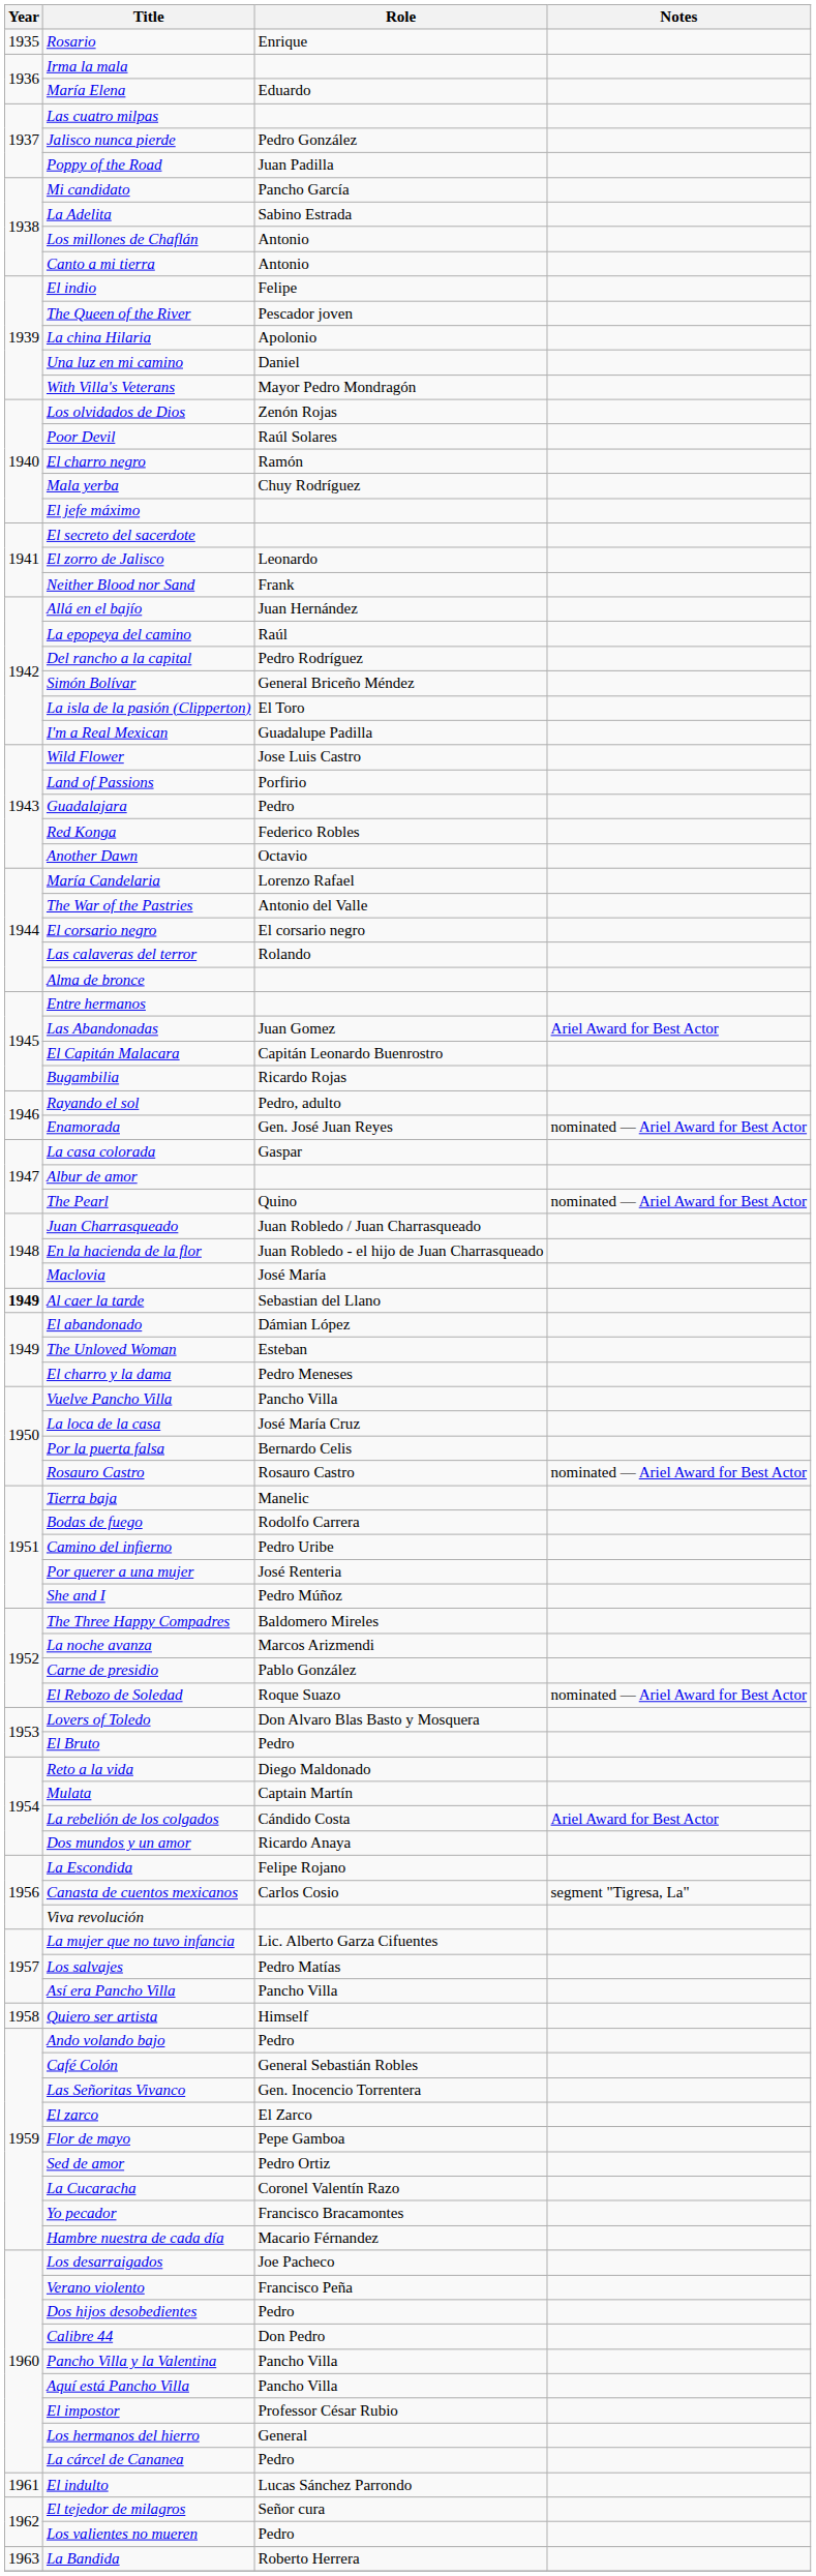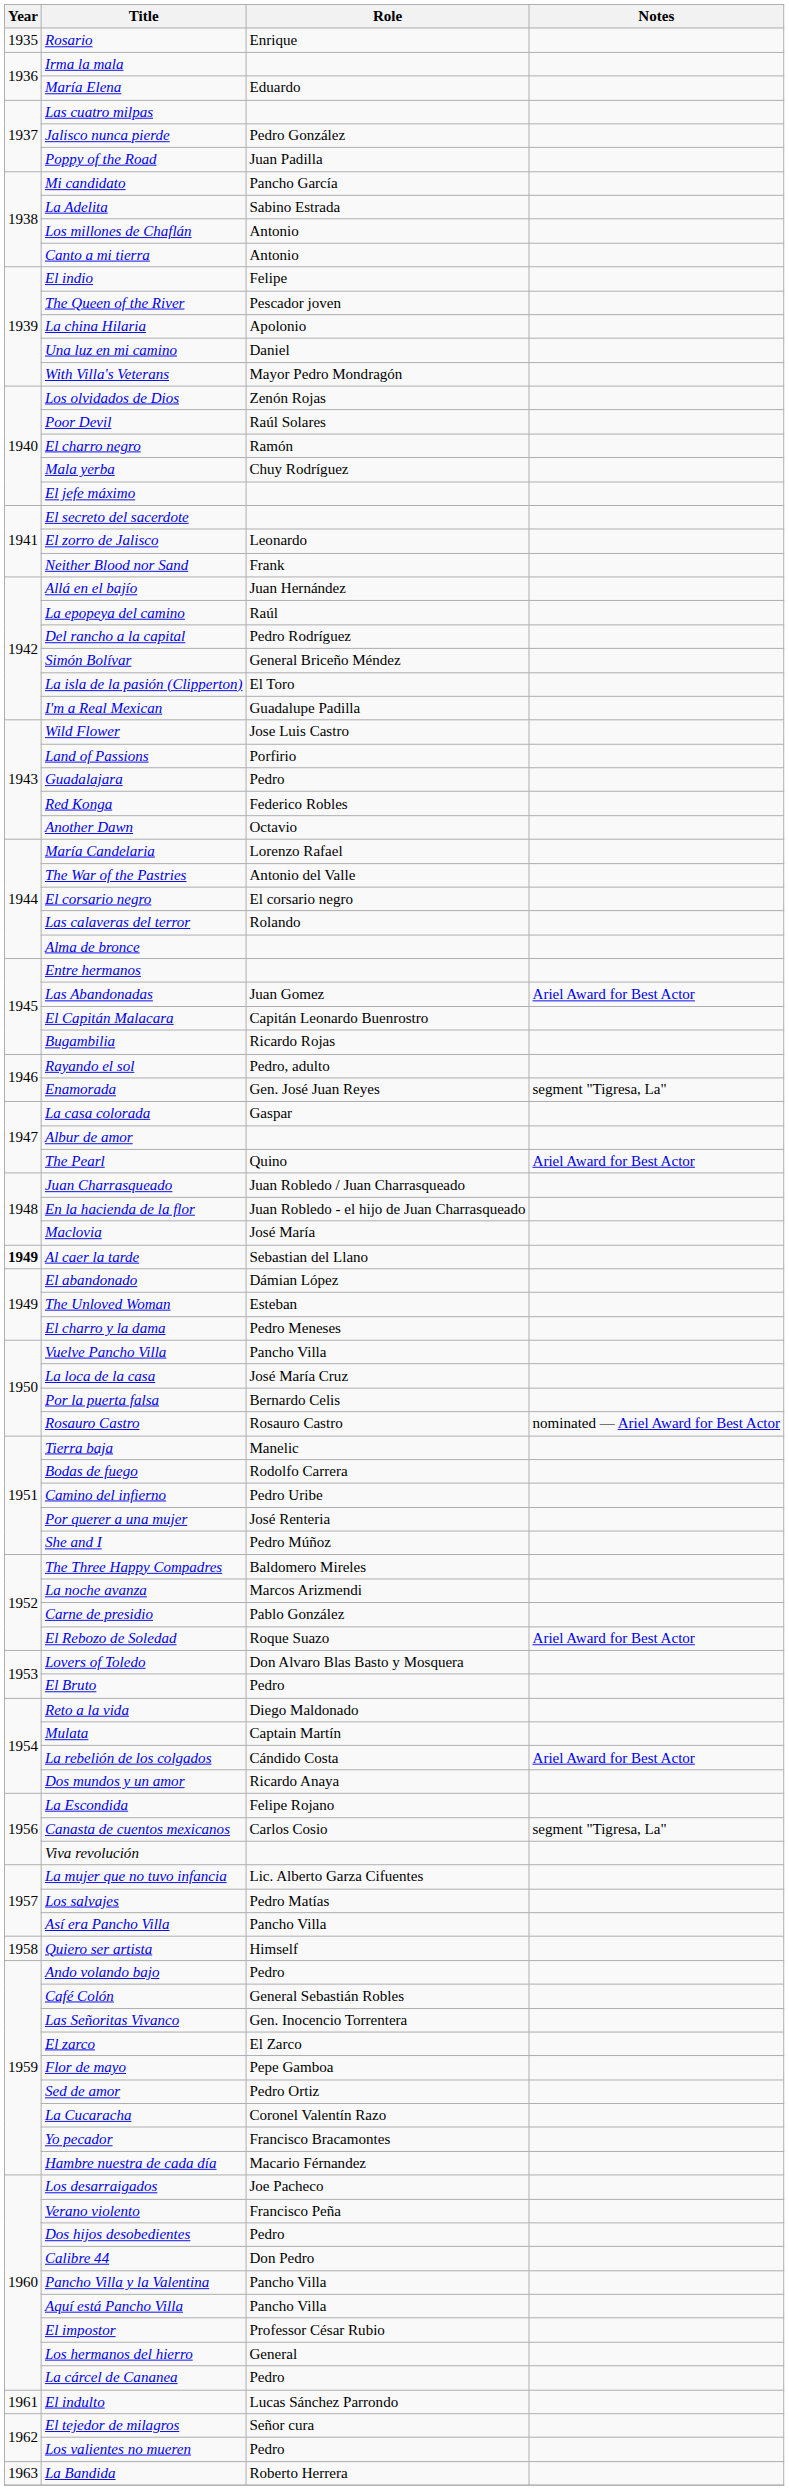Enamorada | Notes: nominated — Ariel Award for Best Actor -> segment "Tigresa, La"
The Pearl | Notes: nominated — Ariel Award for Best Actor -> Ariel Award for Best Actor
El Rebozo de Soledad | Notes: nominated — Ariel Award for Best Actor -> Ariel Award for Best Actor
